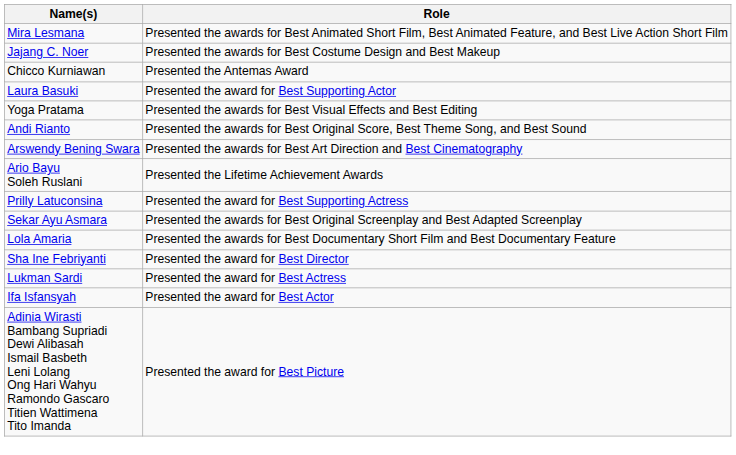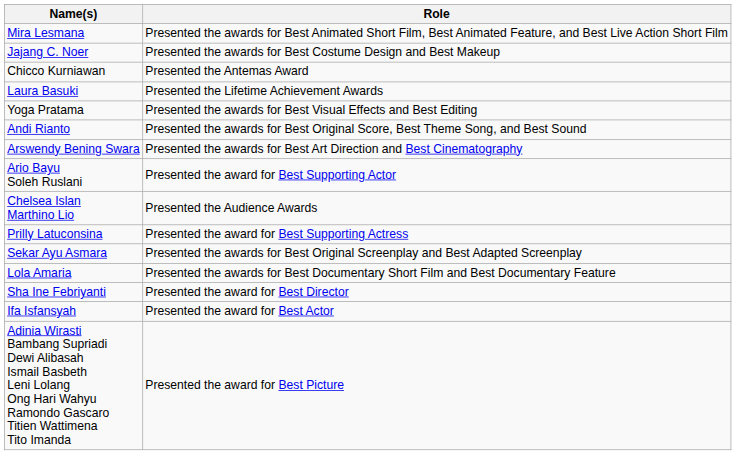Laura Basuki | Role: Presented the award for Best Supporting Actor -> Presented the Lifetime Achievement Awards
Ario Bayu Soleh Ruslani | Role: Presented the Lifetime Achievement Awards -> Presented the award for Best Supporting Actor
+ row: Chelsea Islan Marthino Lio | Presented the Audience Awards
- row: Lukman Sardi | Presented the award for Best Actress
